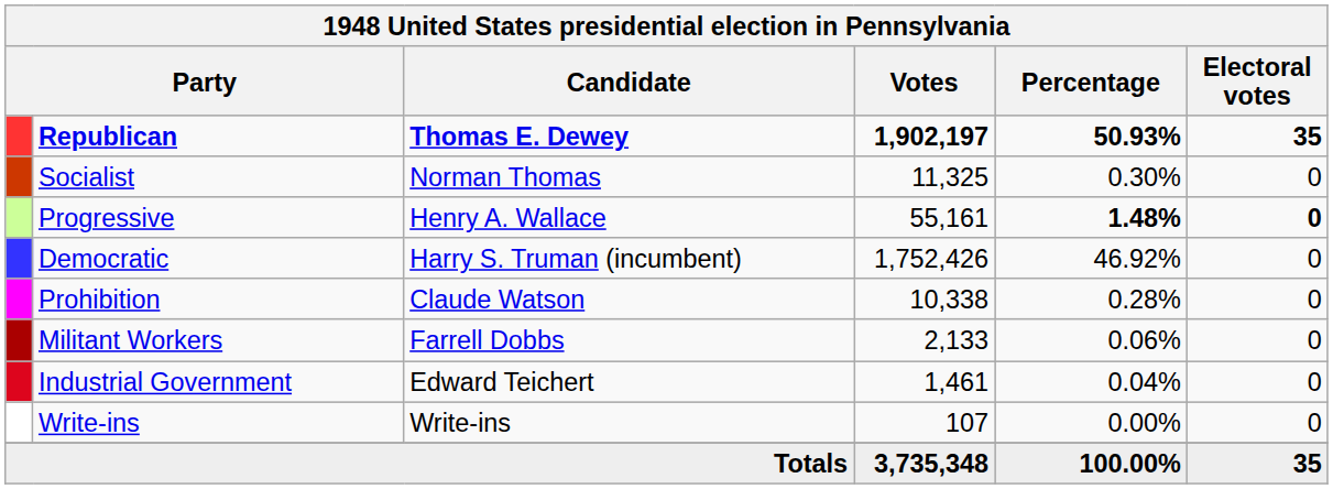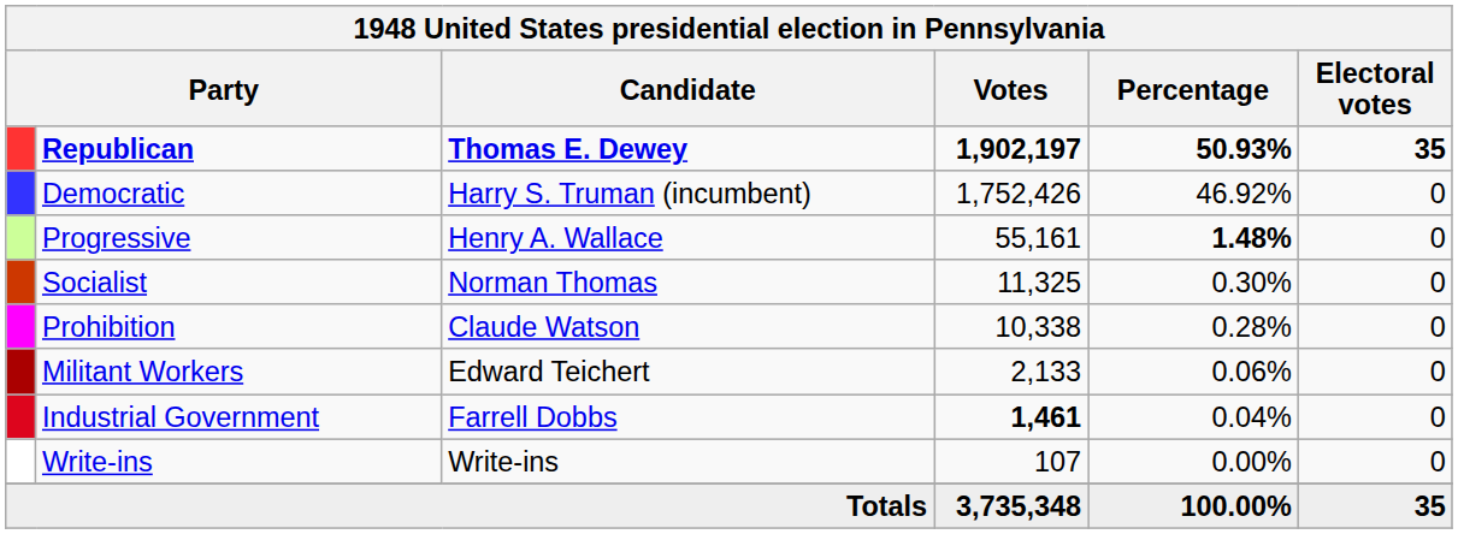rows swapped: Democratic <-> Socialist
Progressive | Electoral votes: bold -> normal
Militant Workers | Candidate: Farrell Dobbs -> Edward Teichert
Industrial Government | Candidate: Edward Teichert -> Farrell Dobbs
Industrial Government | Votes: normal -> bold
